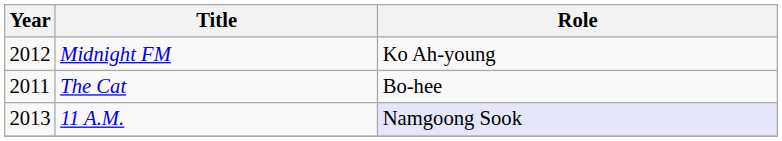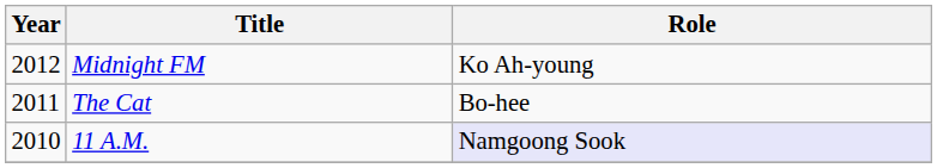11 A.M. | Year: 2013 -> 2010
